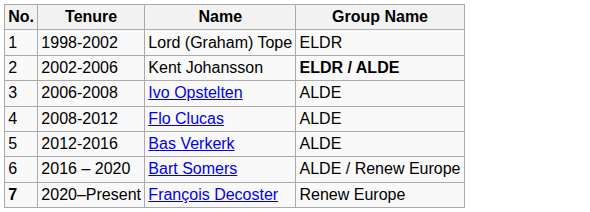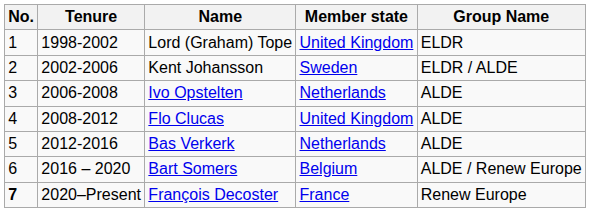+ column: Member state | United Kingdom | Sweden | Netherlands | United Kingdom | Netherlands | Belgium | France
Kent Johansson | Group Name: bold -> normal
